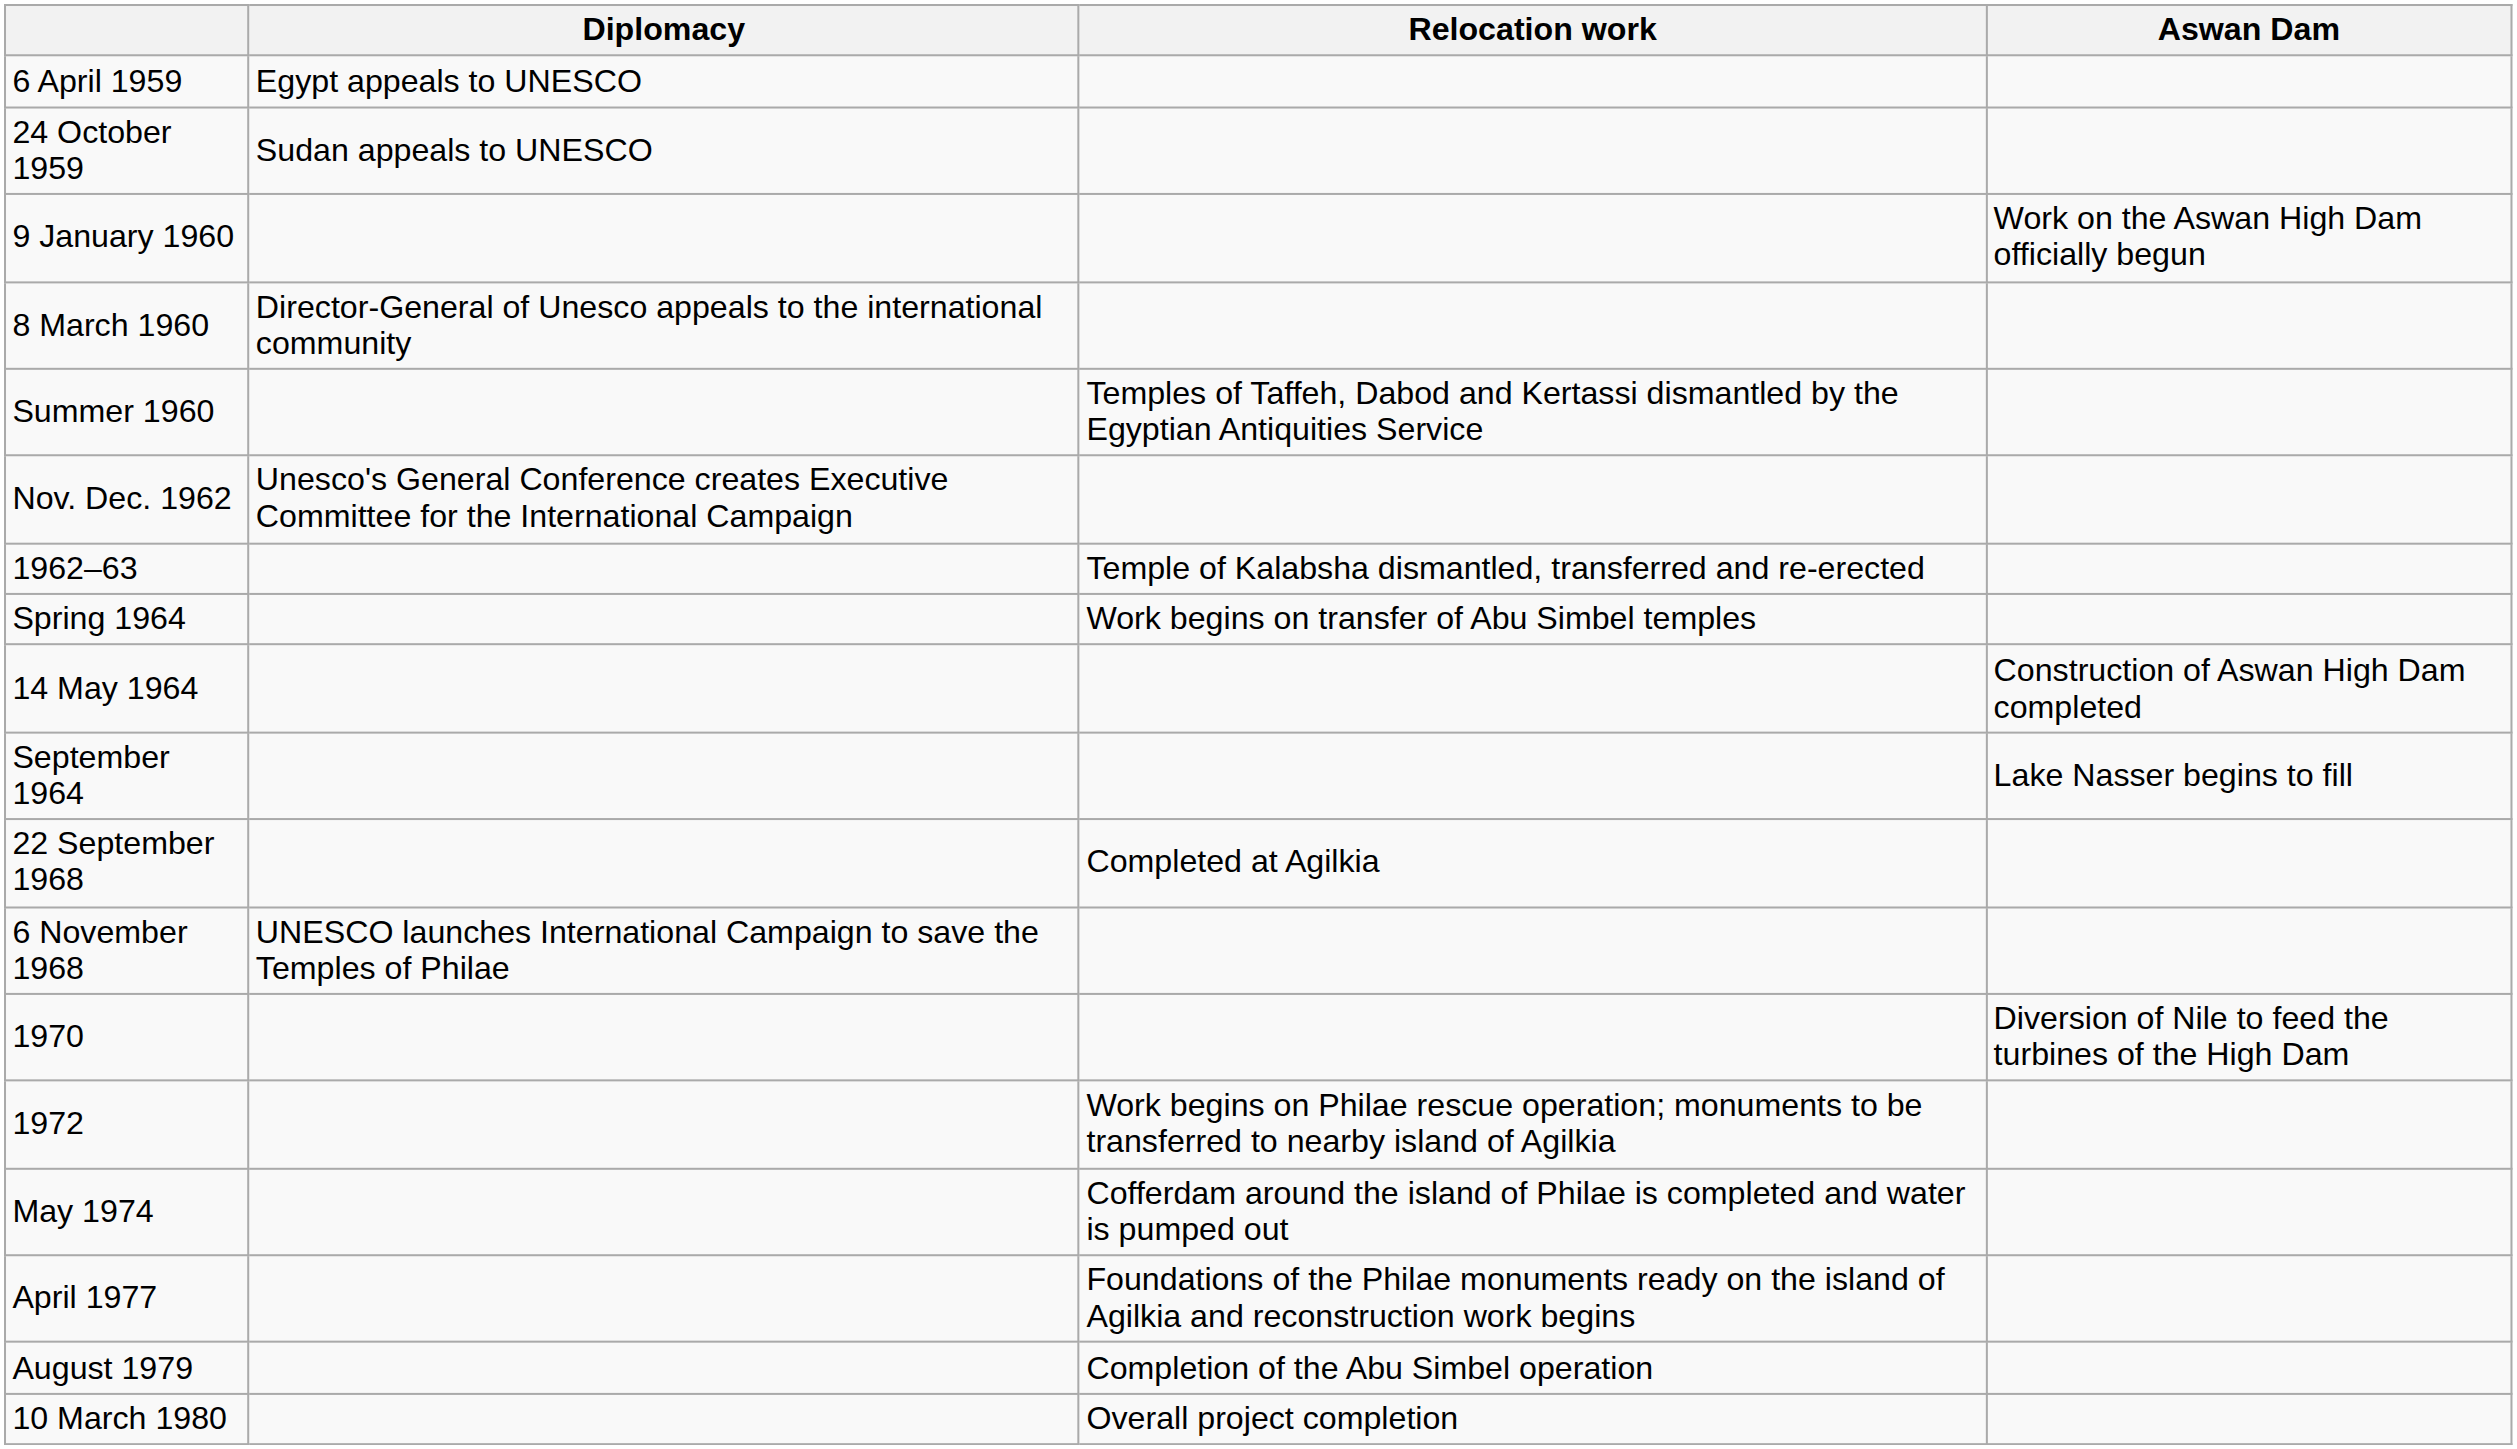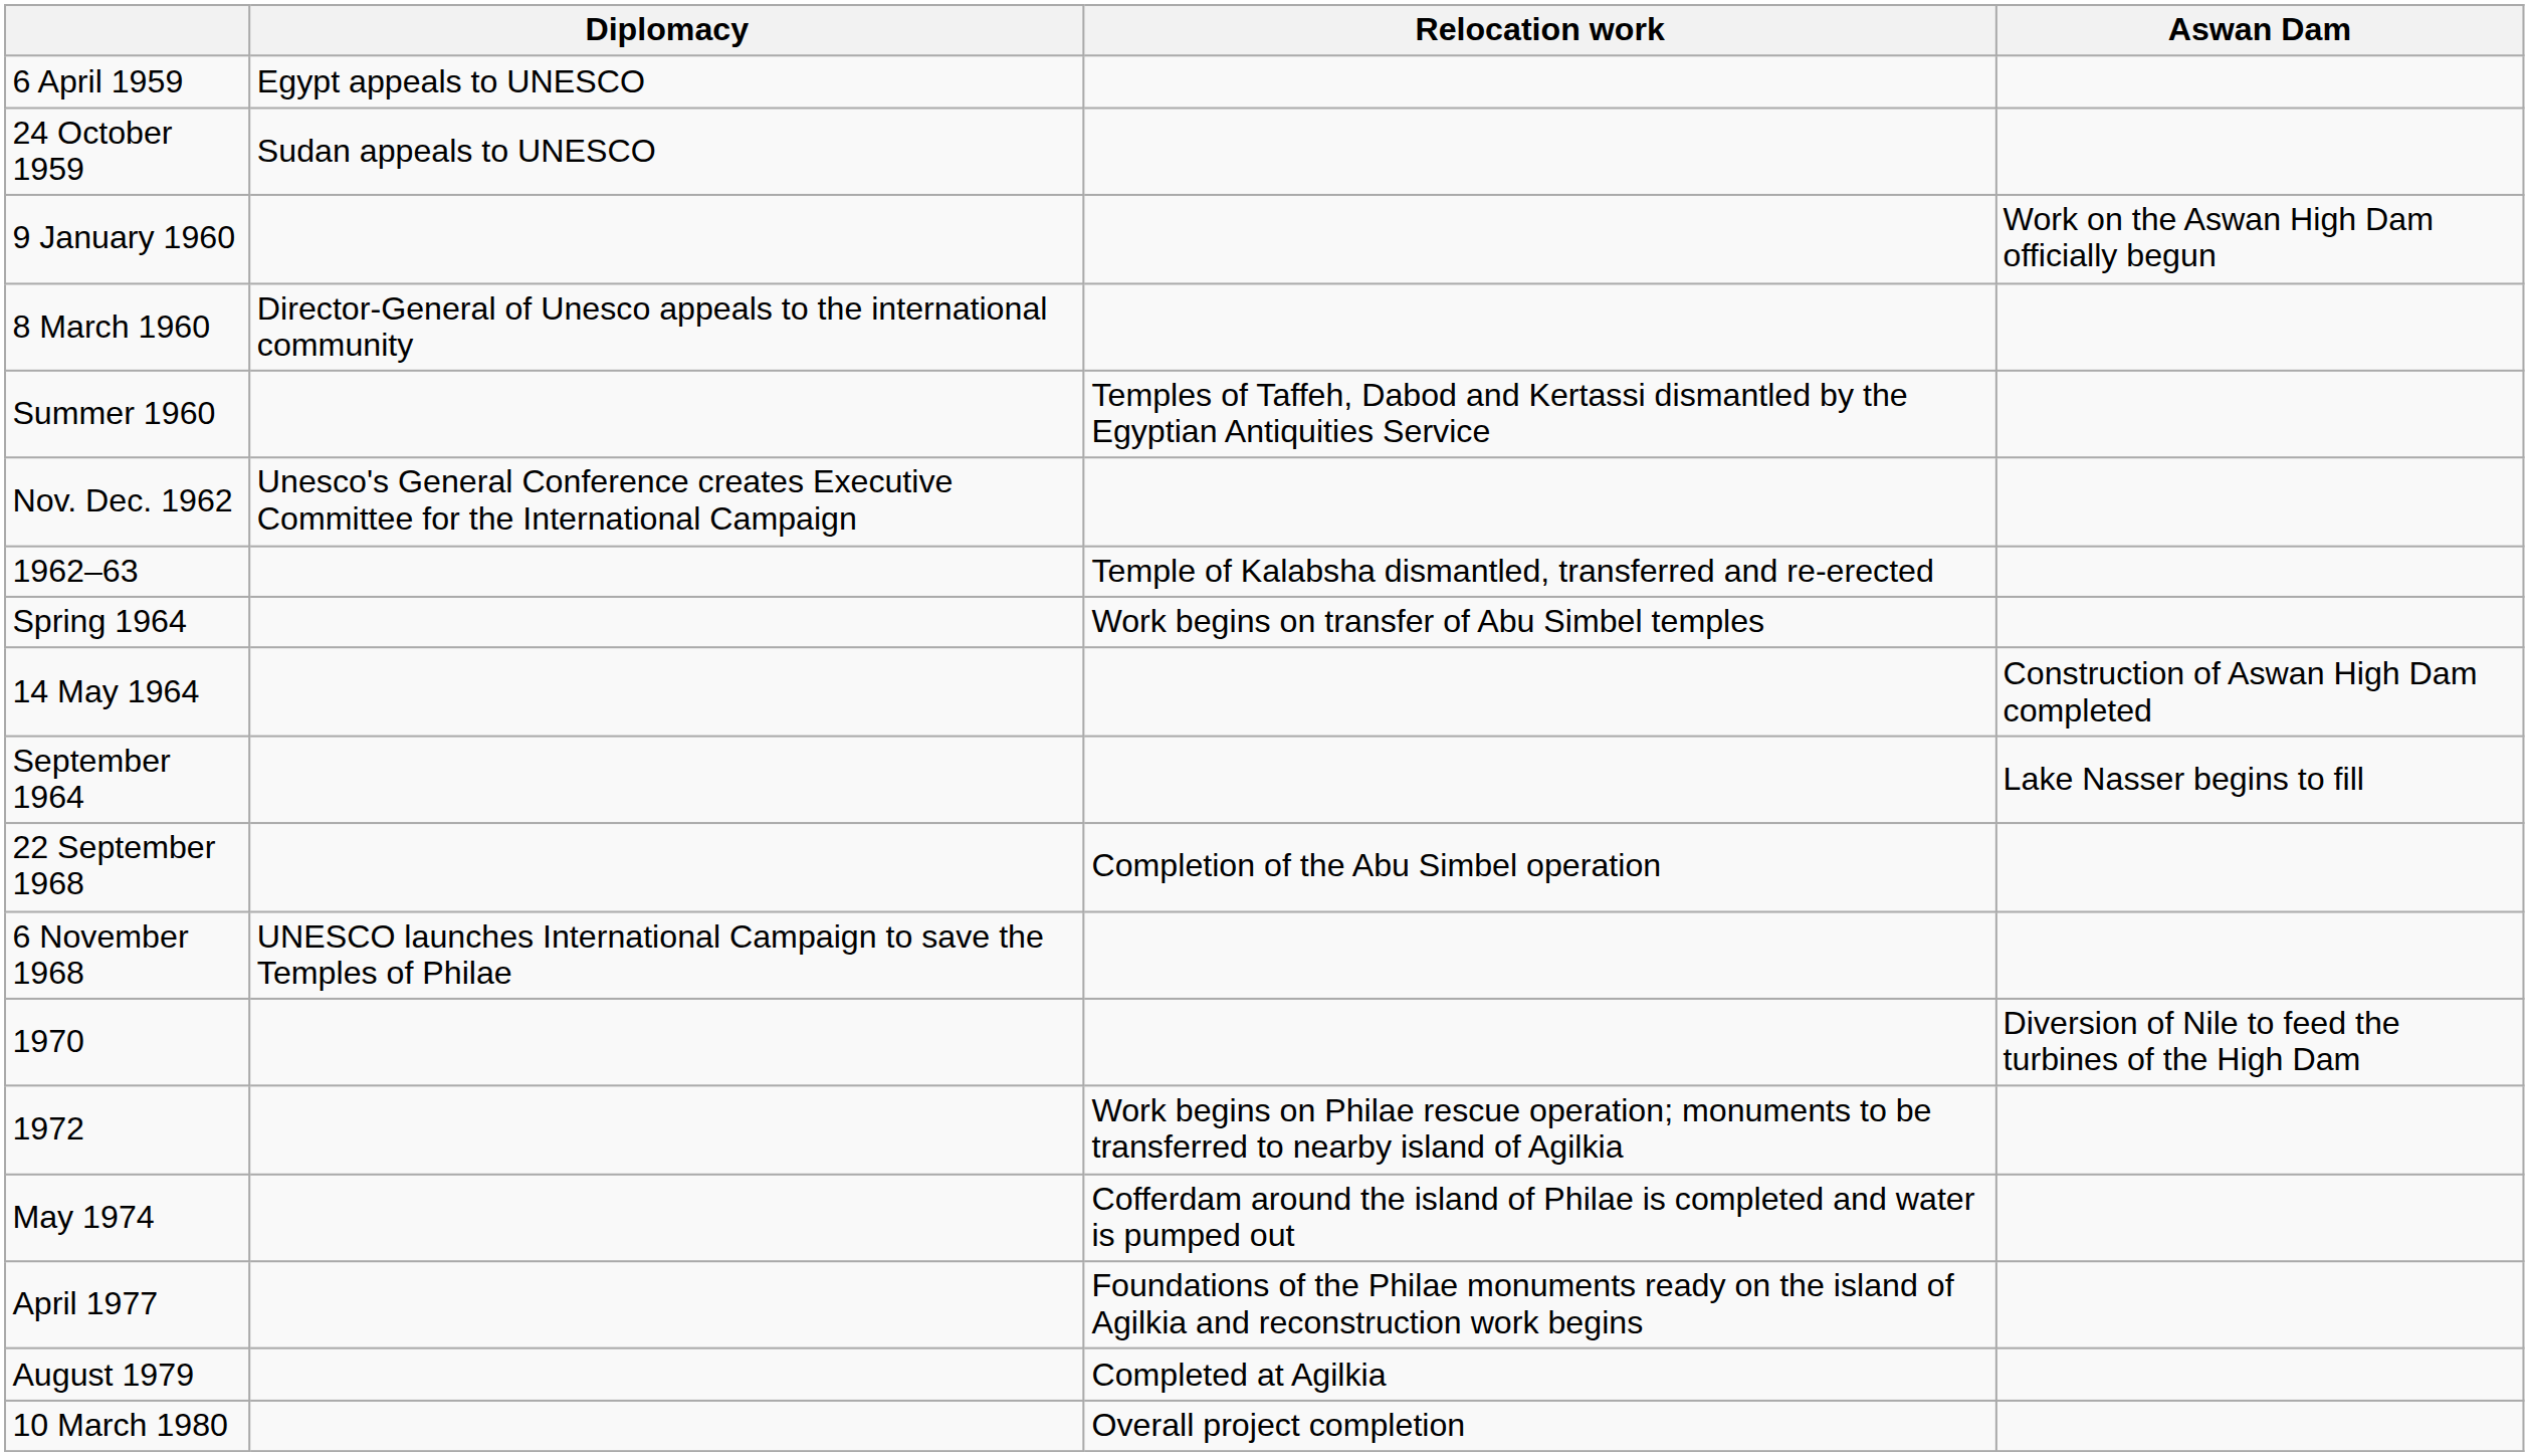22 September 1968 | Relocation work: Completed at Agilkia -> Completion of the Abu Simbel operation
August 1979 | Relocation work: Completion of the Abu Simbel operation -> Completed at Agilkia
